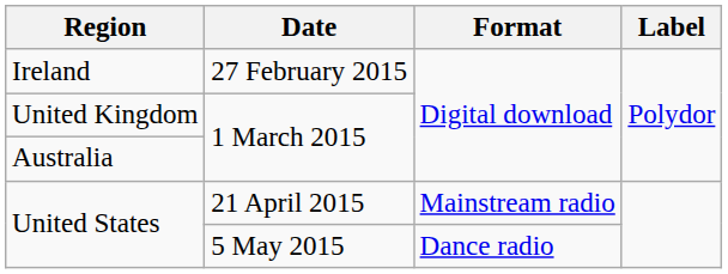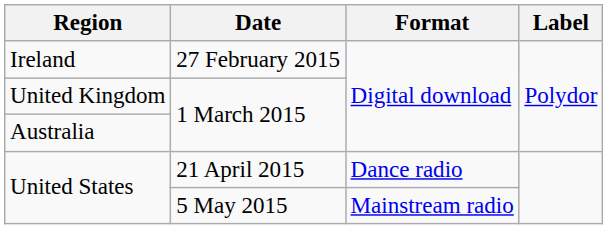United States / 21 April 2015 | Format: Mainstream radio -> Dance radio
United States / 5 May 2015 | Format: Dance radio -> Mainstream radio
